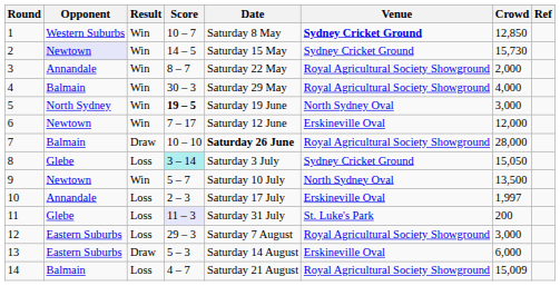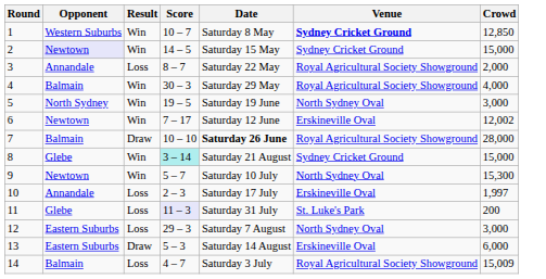- column: Ref
2 | Crowd: 15,730 -> 15,000
3 | Result: Win -> Loss
5 | Score: bold -> normal
6 | Crowd: 12,000 -> 12,002
8 | Result: Loss -> Win
8 | Date: Saturday 3 July -> Saturday 21 August
8 | Crowd: 15,050 -> 15,000
9 | Crowd: 13,500 -> 15,300
12 | Venue: Royal Agricultural Society Showground -> North Sydney Oval
14 | Date: Saturday 21 August -> Saturday 3 July
